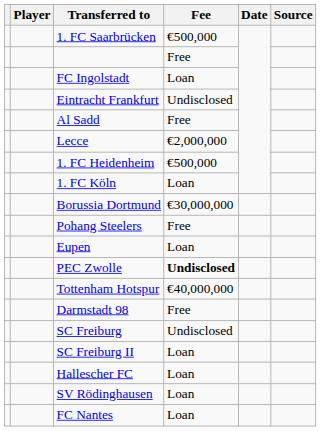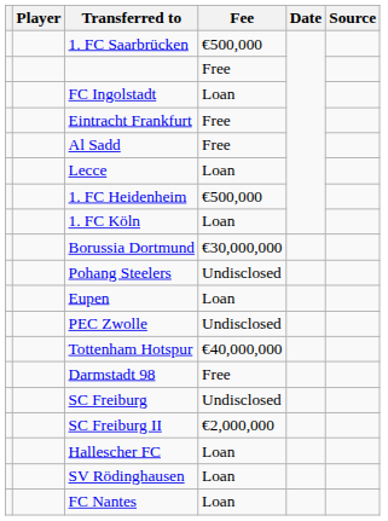Eintracht Frankfurt | Fee: Undisclosed -> Free
Lecce | Fee: €2,000,000 -> Loan
Pohang Steelers | Fee: Free -> Undisclosed
PEC Zwolle | Fee: bold -> normal
SC Freiburg II | Fee: Loan -> €2,000,000
